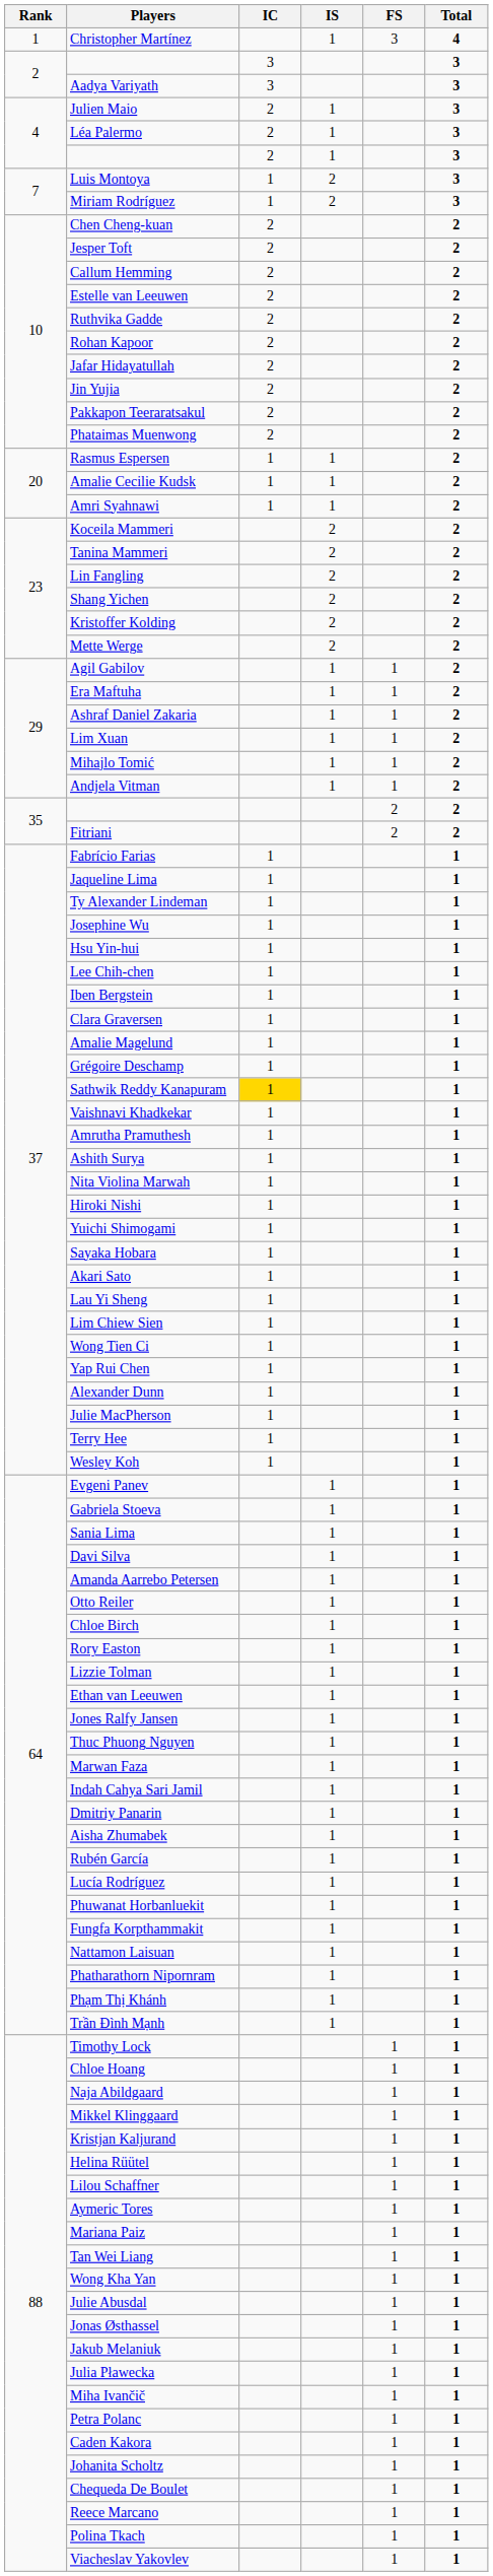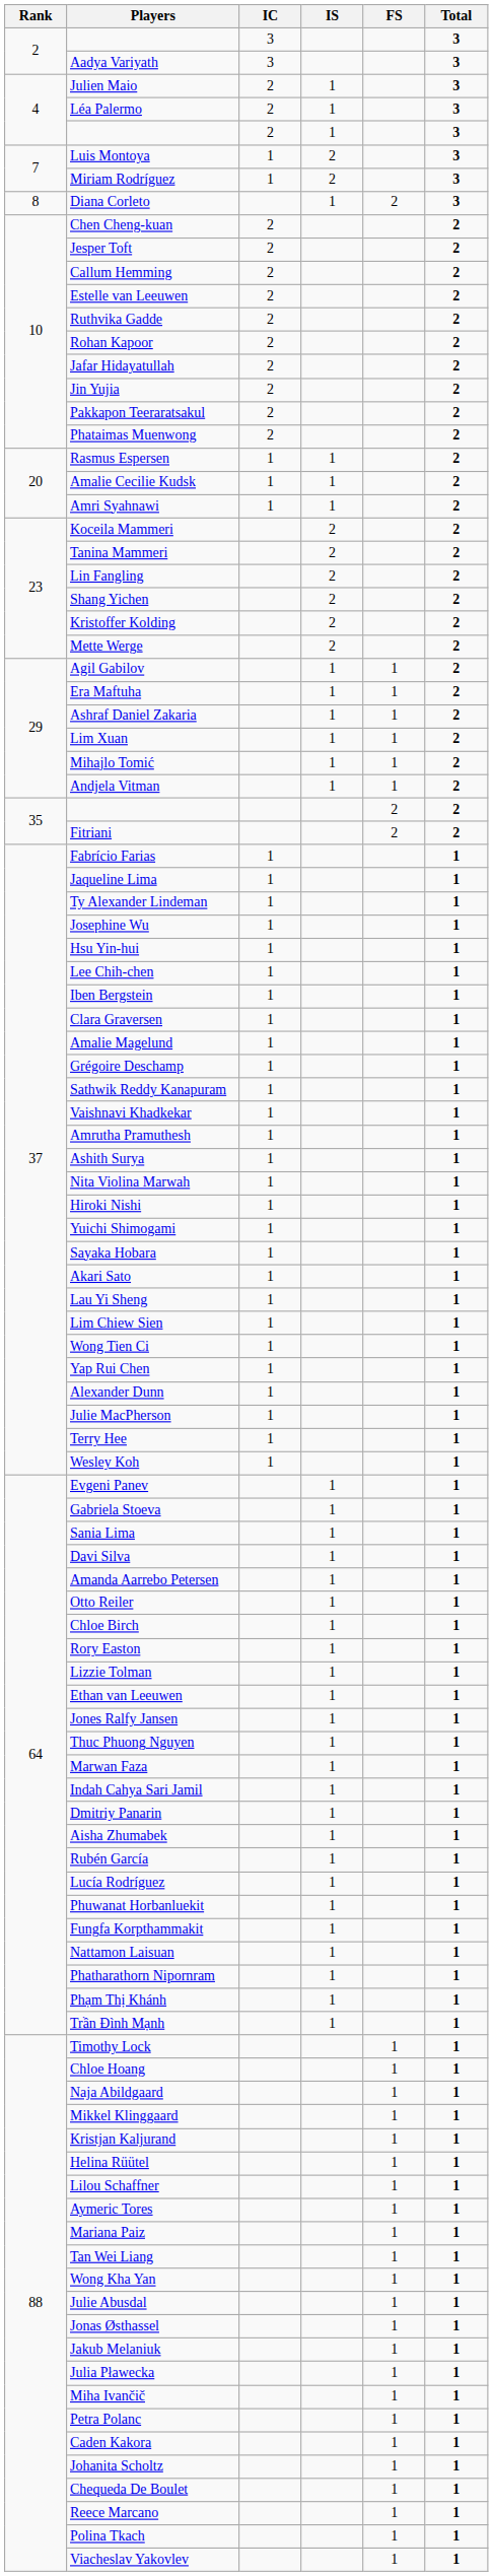- row: 1 | Christopher Martínez | 1 | 3 | 4
+ row: 8 | Diana Corleto | 1 | 2 | 3
Sathwik Reddy Kanapuram | IC: gold background -> no background
